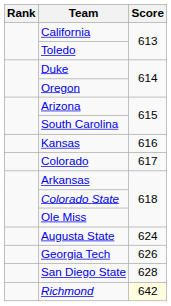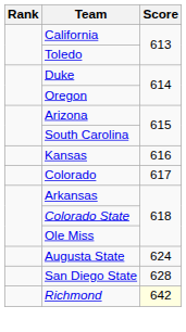- row: Georgia Tech | 626
